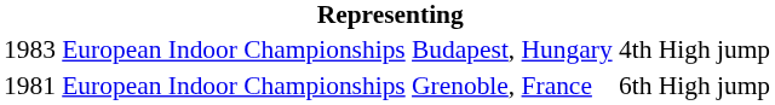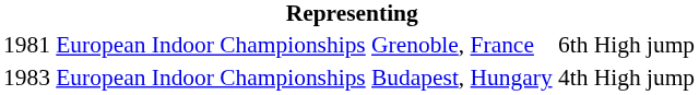rows swapped: Grenoble, France <-> Budapest, Hungary
